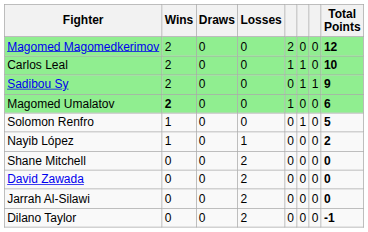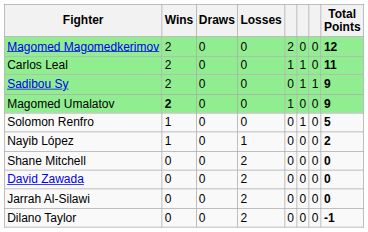Carlos Leal | Total Points: 10 -> 11
Magomed Umalatov | Total Points: 6 -> 9
